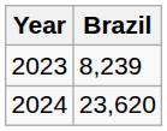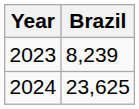2024 | Brazil: 23,620 -> 23,625
